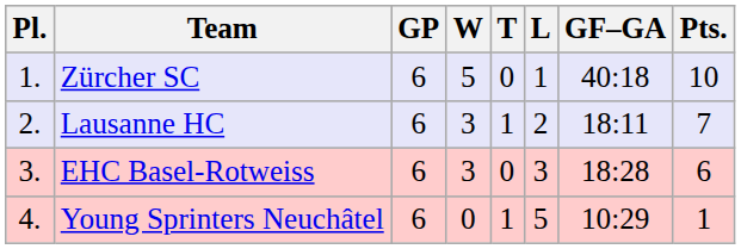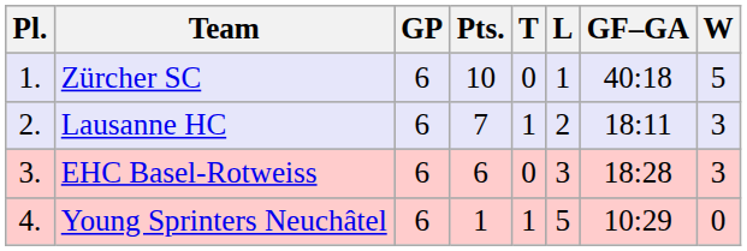columns swapped: W <-> Pts.
